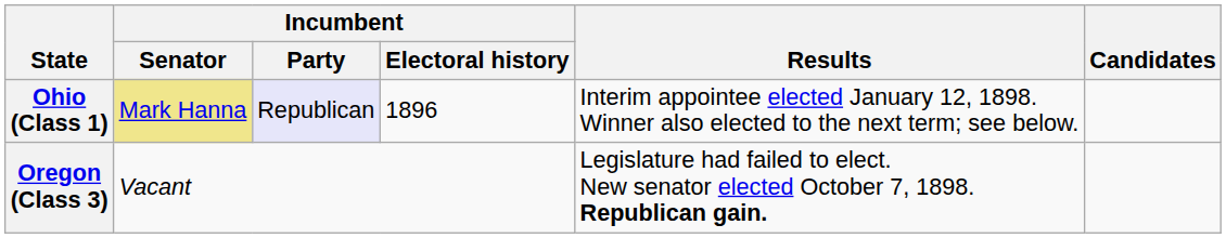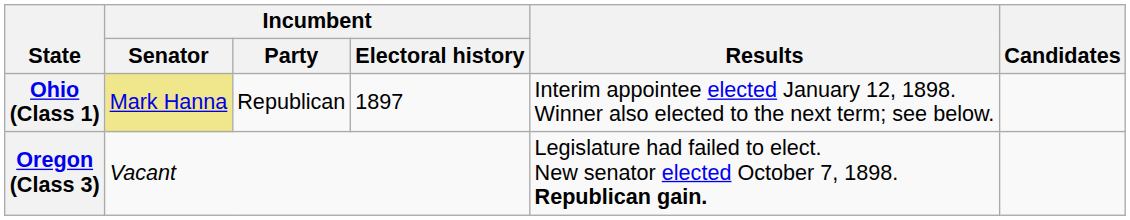Ohio (Class 1) | Incumbent / Party: lavender background -> no background
Ohio (Class 1) | Incumbent / Electoral history: 1896 -> 1897
